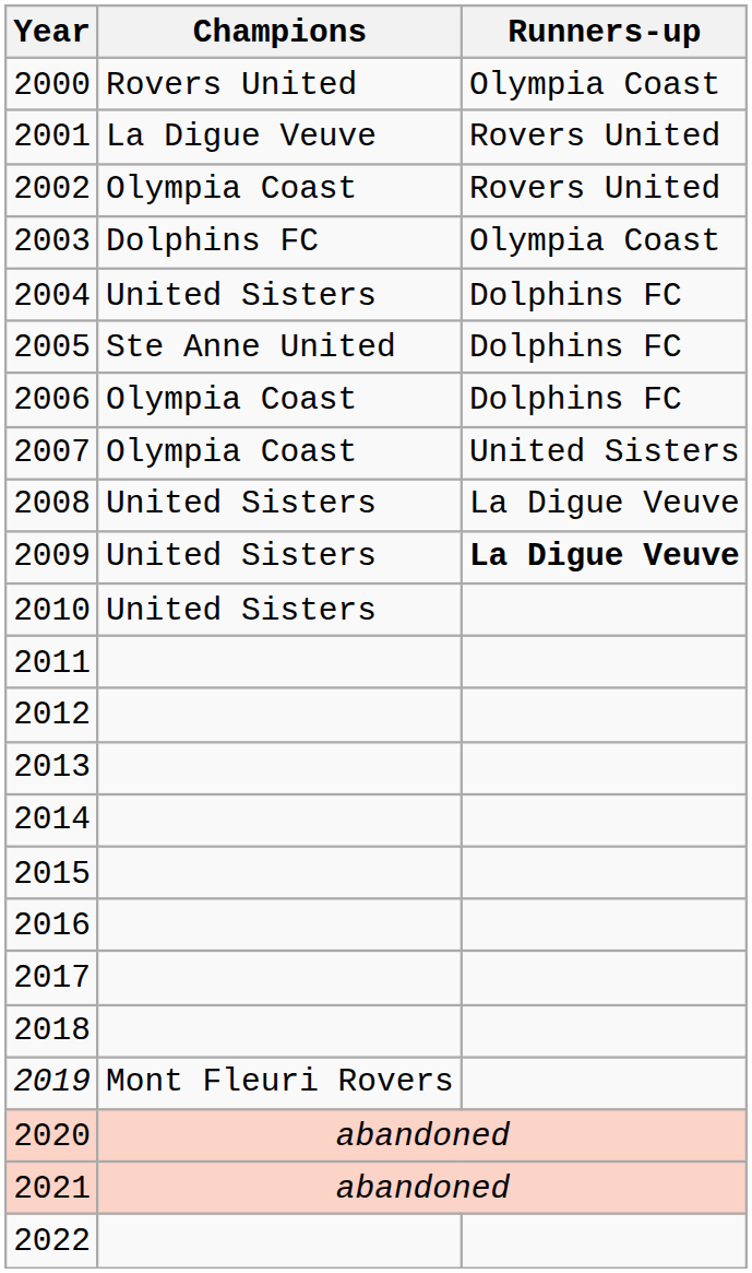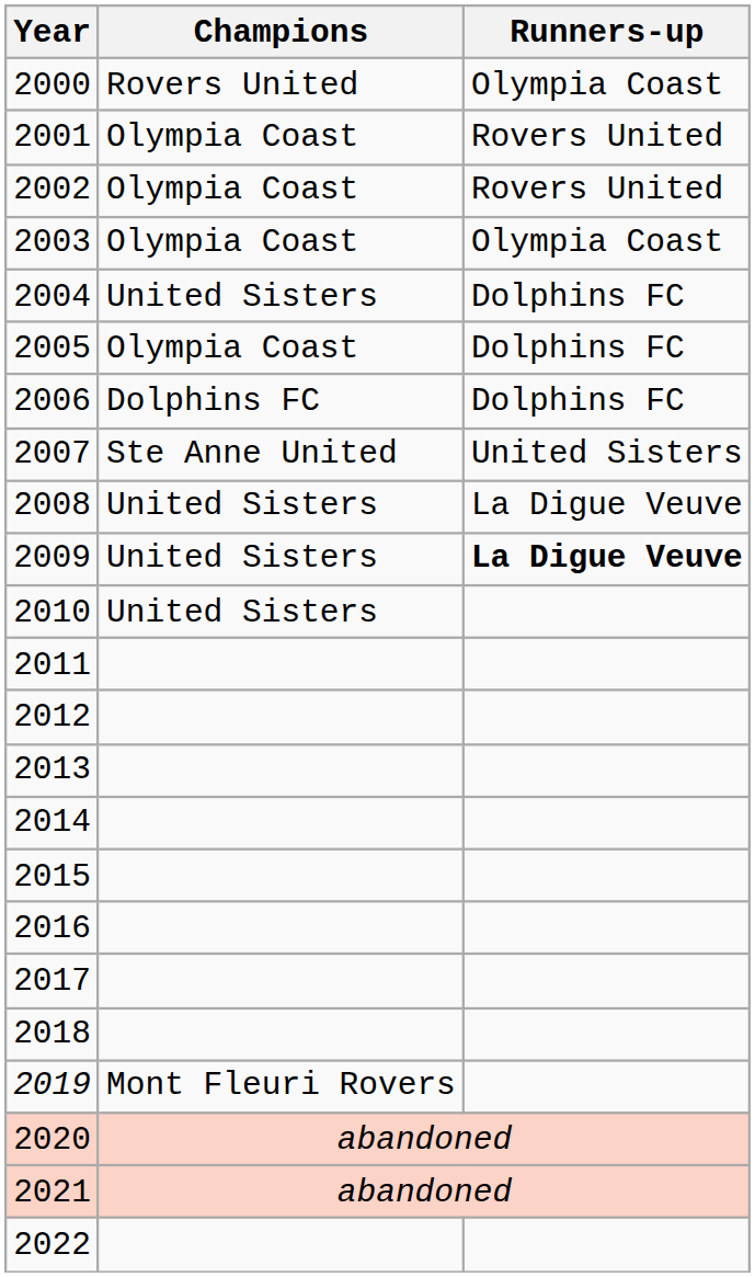2001 | Champions: La Digue Veuve -> Olympia Coast
2003 | Champions: Dolphins FC -> Olympia Coast
2005 | Champions: Ste Anne United -> Olympia Coast
2006 | Champions: Olympia Coast -> Dolphins FC
2007 | Champions: Olympia Coast -> Ste Anne United
